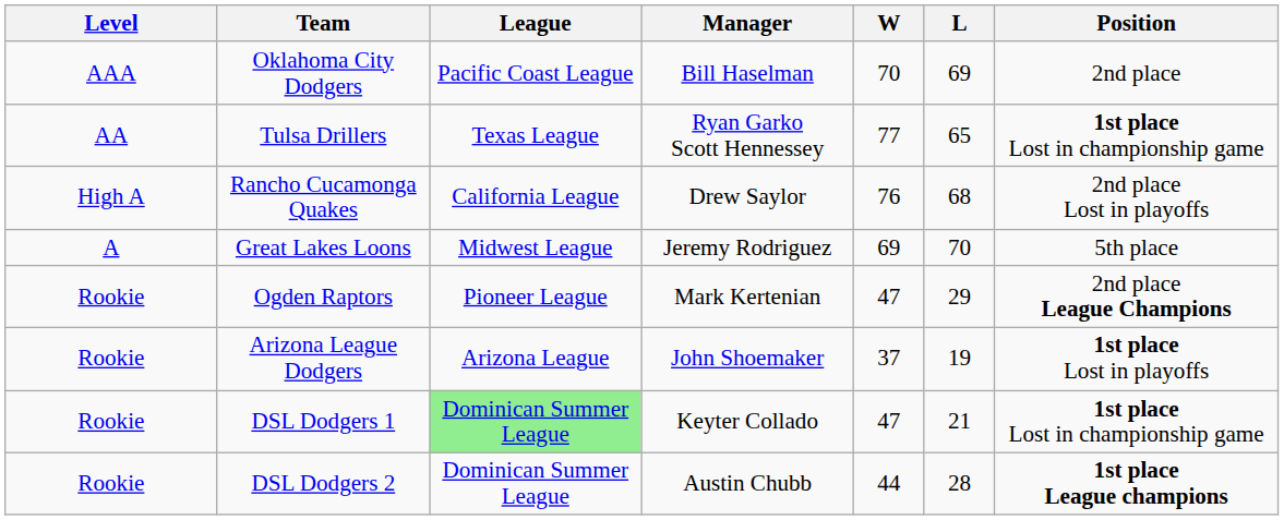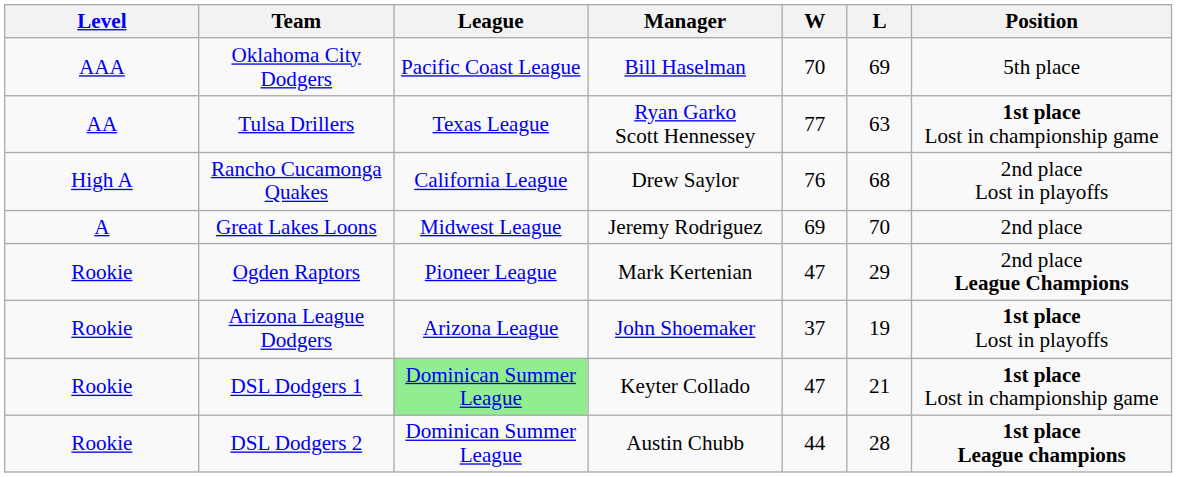Oklahoma City Dodgers | Position: 2nd place -> 5th place
Tulsa Drillers | L: 65 -> 63
Great Lakes Loons | Position: 5th place -> 2nd place
